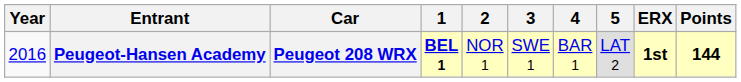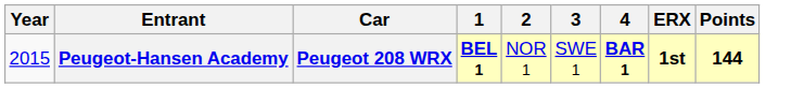- column: 5 | LAT 2
Peugeot-Hansen Academy | Year: 2016 -> 2015
Peugeot-Hansen Academy | 4: normal -> bold
